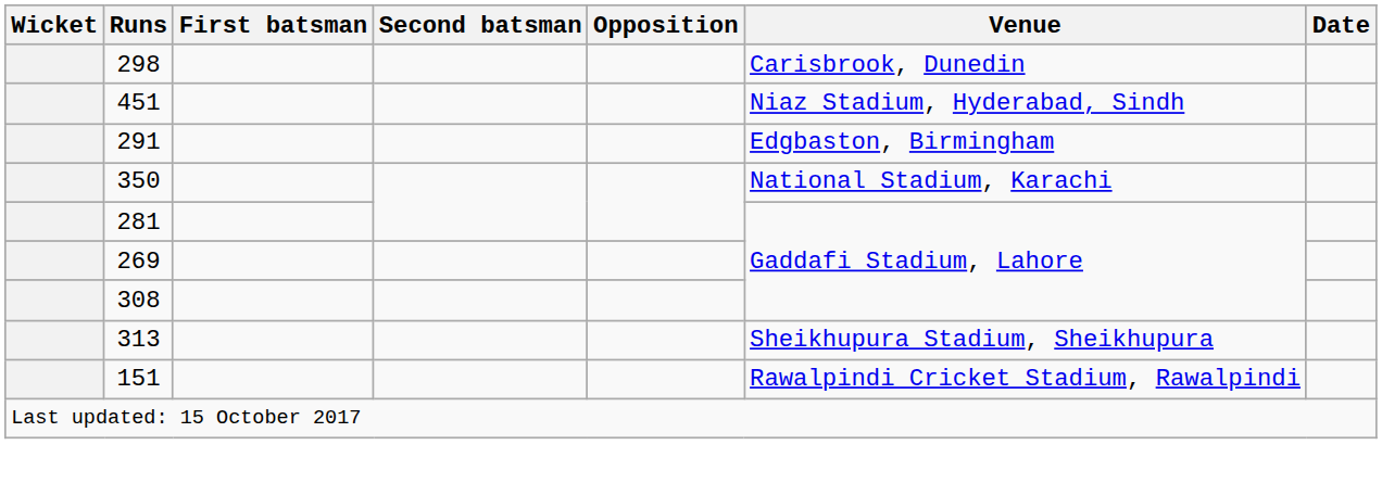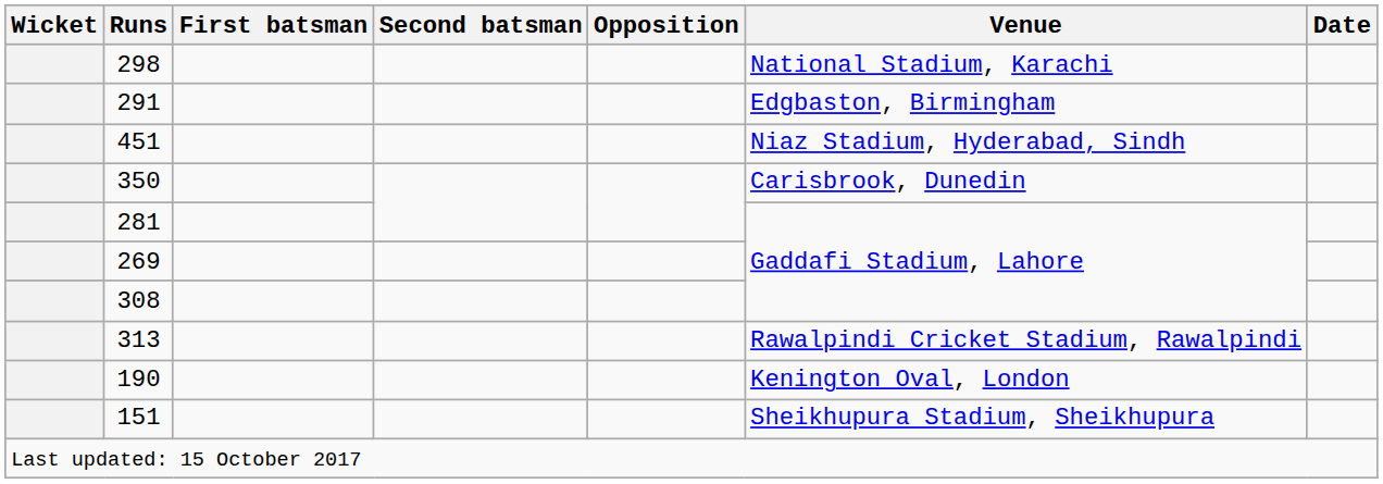298 | Venue: Carisbrook, Dunedin -> National Stadium, Karachi
rows swapped: 291 <-> 451
350 | Venue: National Stadium, Karachi -> Carisbrook, Dunedin
313 | Venue: Sheikhupura Stadium, Sheikhupura -> Rawalpindi Cricket Stadium, Rawalpindi
+ row: 190 | Kenington Oval, London
151 | Venue: Rawalpindi Cricket Stadium, Rawalpindi -> Sheikhupura Stadium, Sheikhupura
